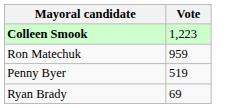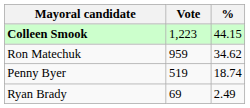+ column: % | 44.15 | 34.62 | 18.74 | 2.49
